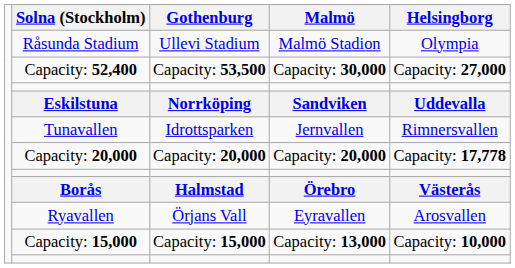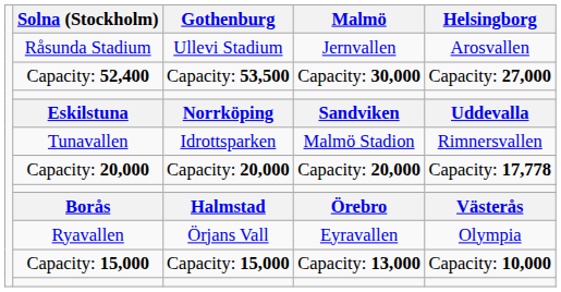Råsunda Stadium | Malmö: Malmö Stadion -> Jernvallen
Råsunda Stadium | Helsingborg: Olympia -> Arosvallen
Tunavallen | Malmö: Jernvallen -> Malmö Stadion
Ryavallen | Helsingborg: Arosvallen -> Olympia
